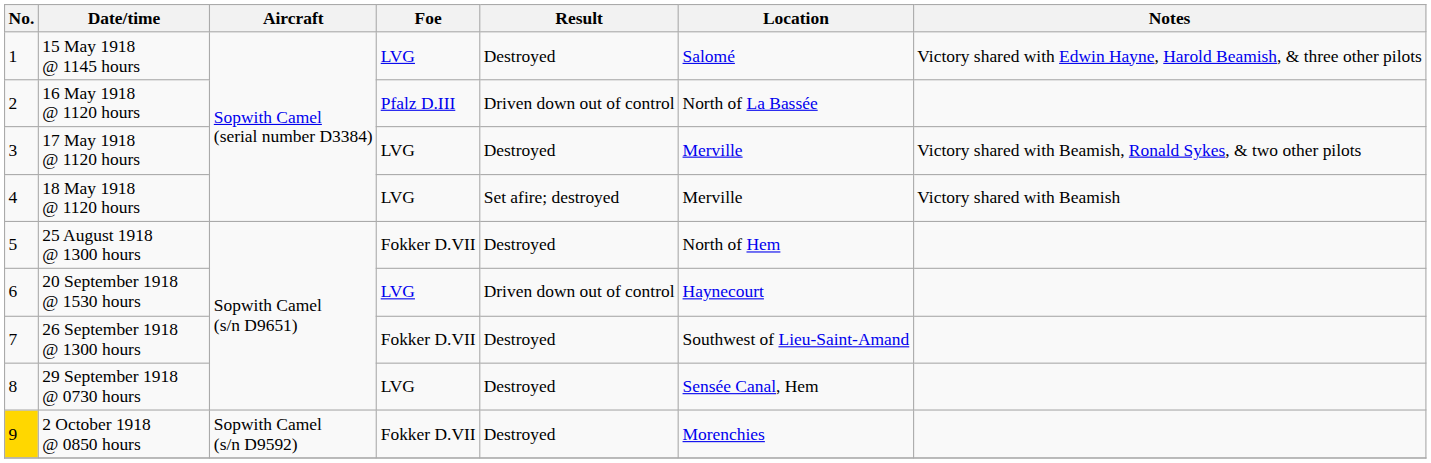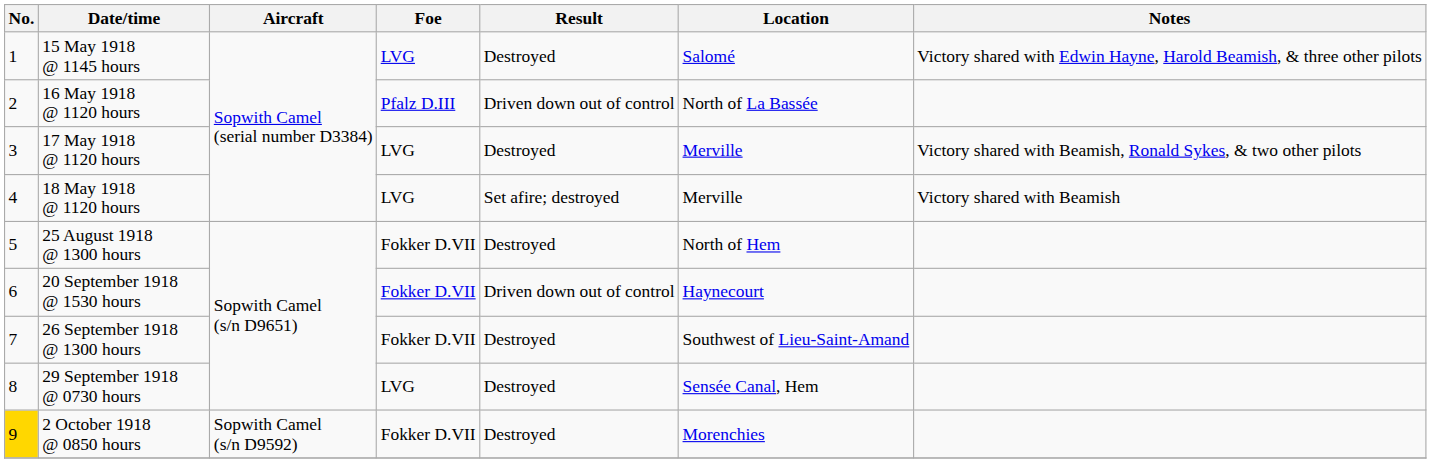20 September 1918 @ 1530 hours | Foe: LVG -> Fokker D.VII
